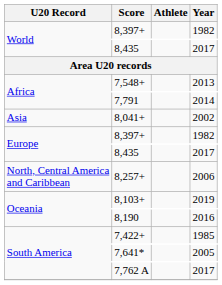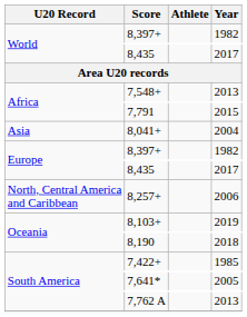7,791 | Year: 2014 -> 2015
8,041+ | Year: 2002 -> 2004
8,190 | Year: 2016 -> 2018
7,762 A | Year: 2017 -> 2013
